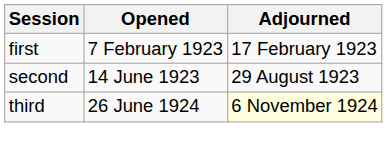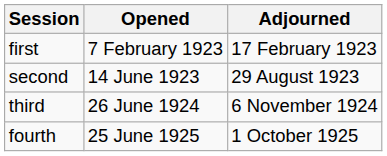third | Adjourned: lightyellow background -> no background
+ row: fourth | 25 June 1925 | 1 October 1925
